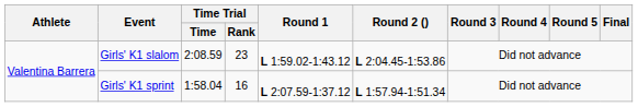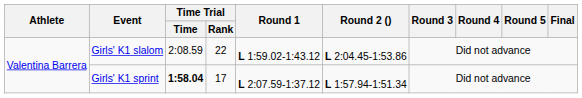Girls' K1 slalom | Time Trial / Rank: 23 -> 22
Girls' K1 sprint | Time Trial / Time: normal -> bold
Girls' K1 sprint | Time Trial / Rank: 16 -> 17
